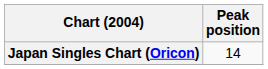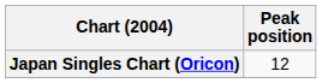Japan Singles Chart (Oricon) | Peak position: 14 -> 12
